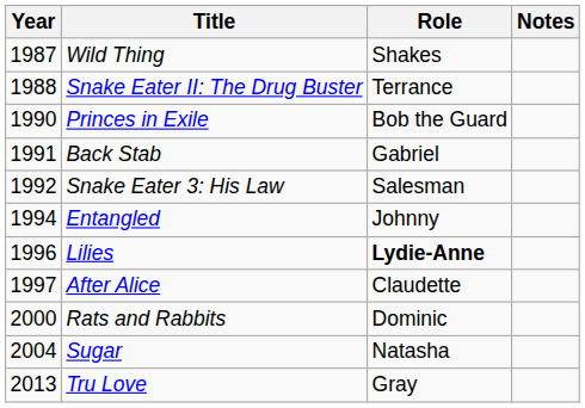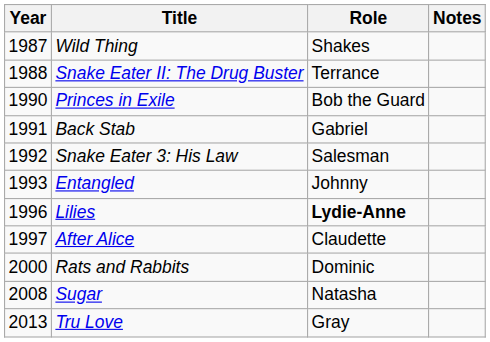Entangled | Year: 1994 -> 1993
Sugar | Year: 2004 -> 2008
